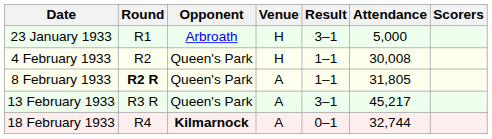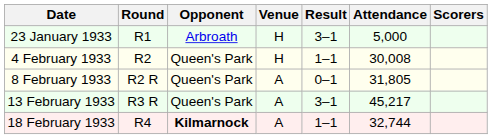8 February 1933 | Round: bold -> normal
8 February 1933 | Result: 1–1 -> 0–1
18 February 1933 | Result: 0–1 -> 1–1
